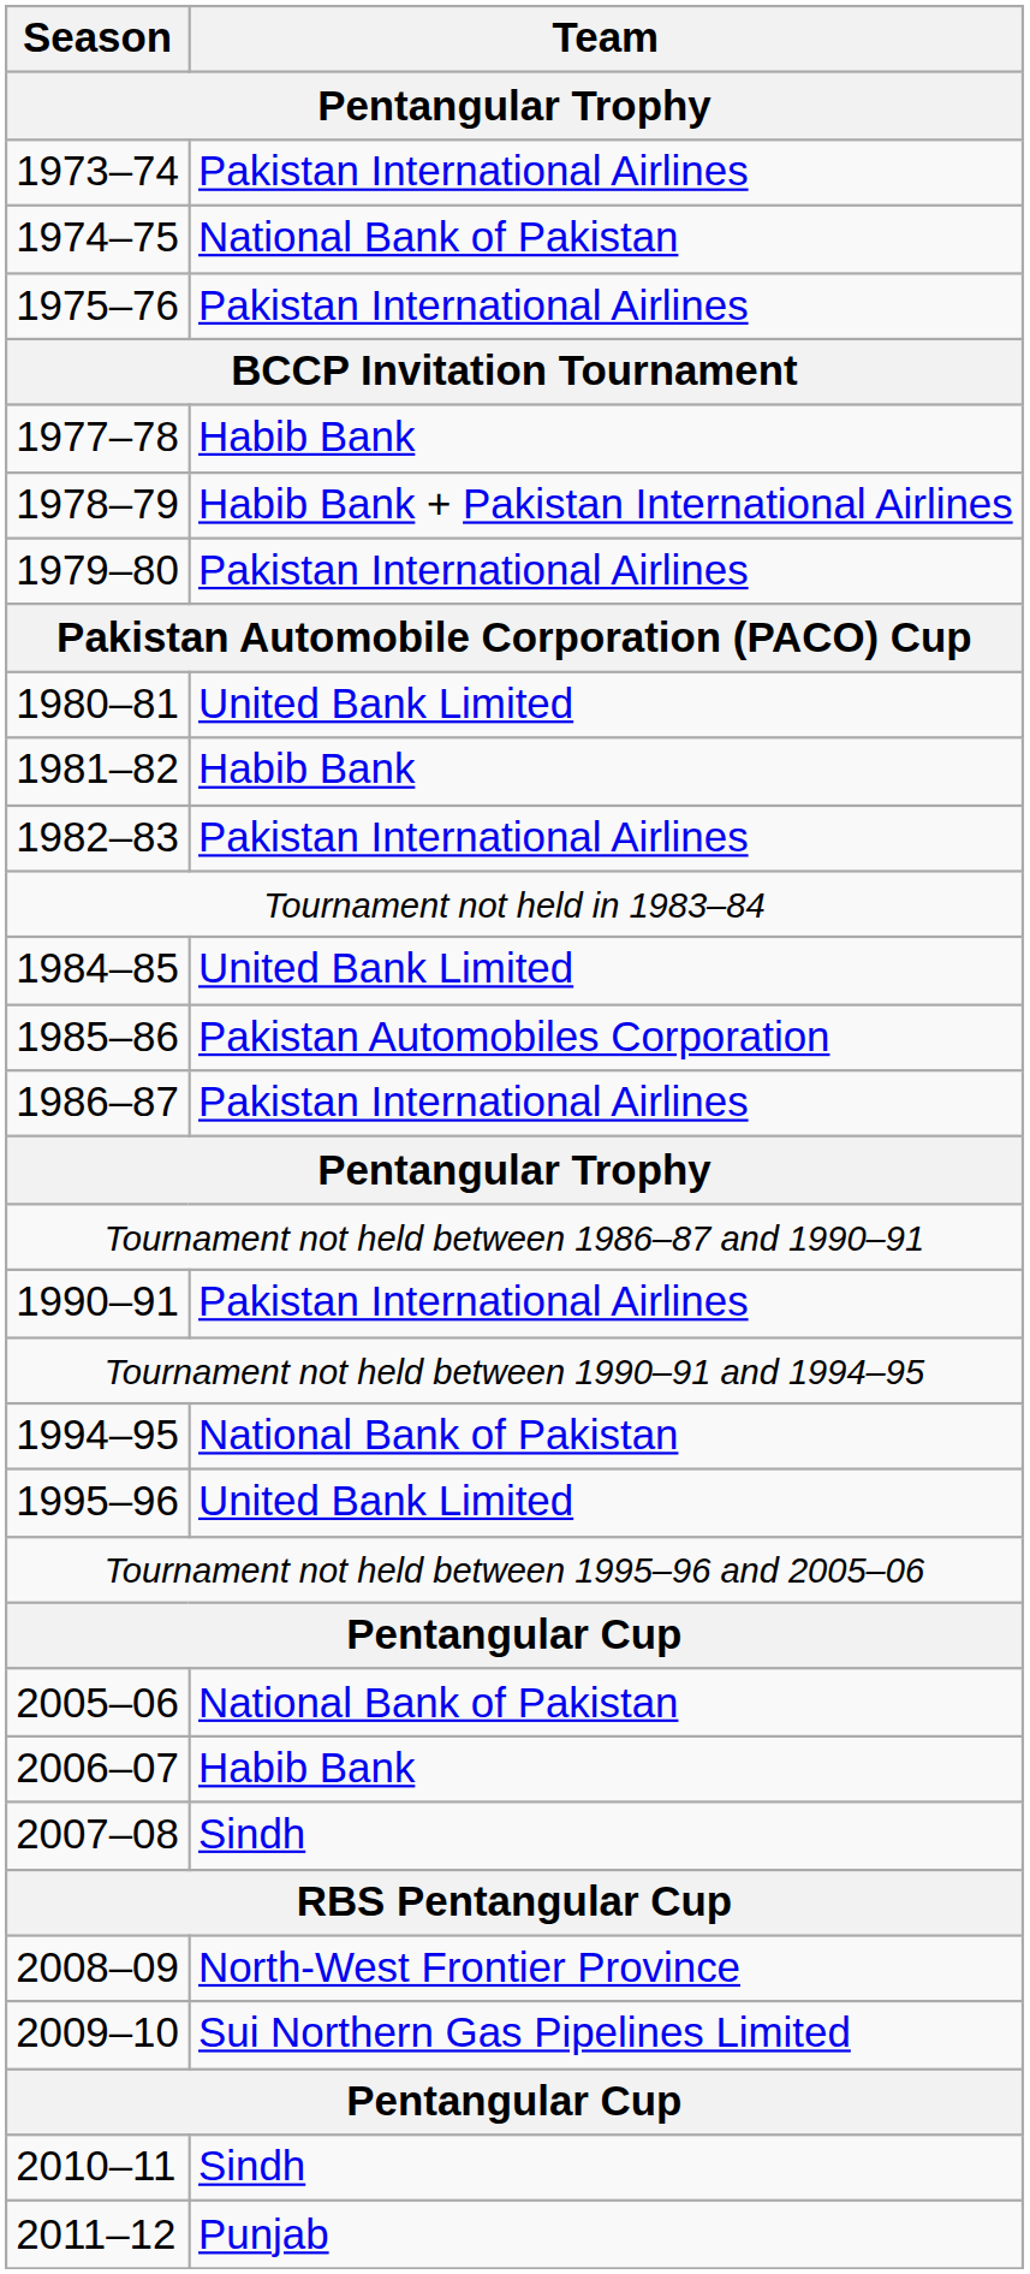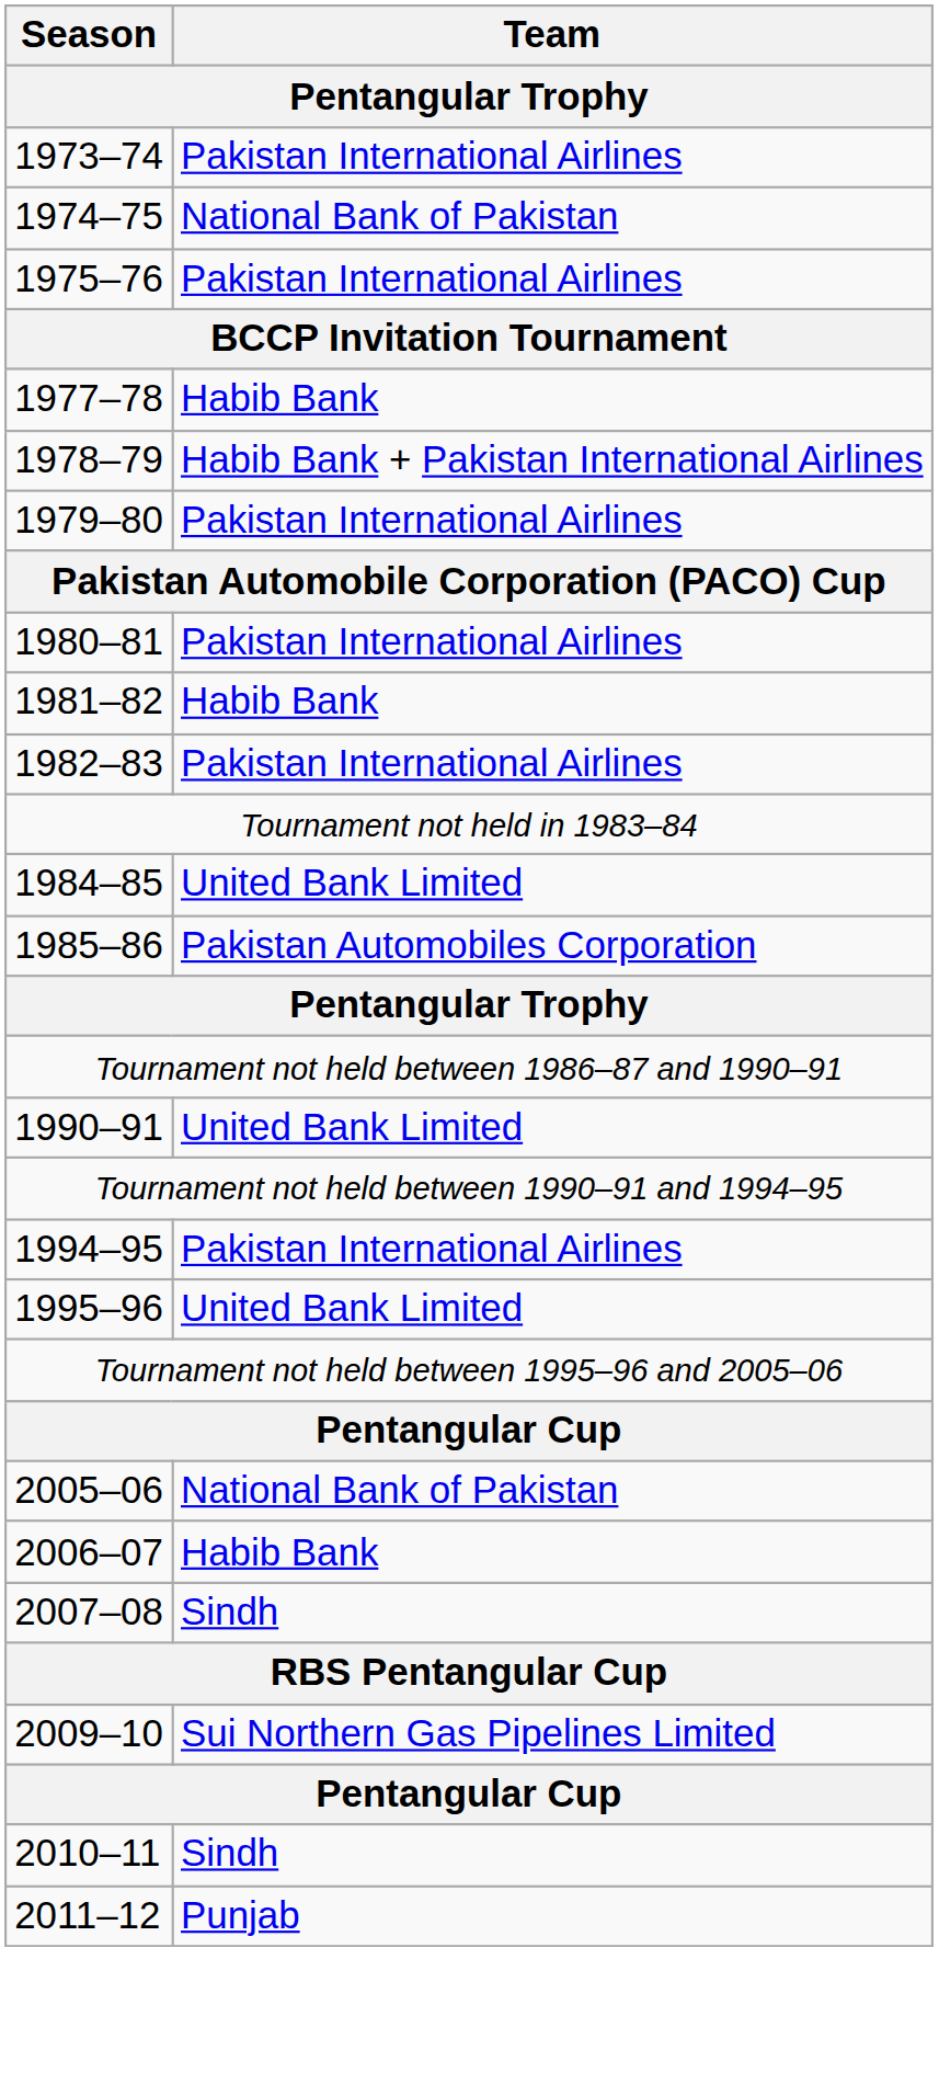1980–81 | Team: United Bank Limited -> Pakistan International Airlines
- row: 1986–87 | Pakistan International Airlines
1990–91 | Team: Pakistan International Airlines -> United Bank Limited
1994–95 | Team: National Bank of Pakistan -> Pakistan International Airlines
- row: 2008–09 | North-West Frontier Province
